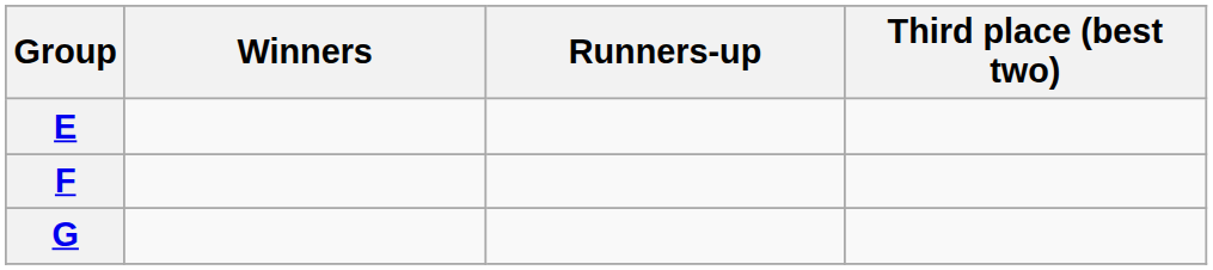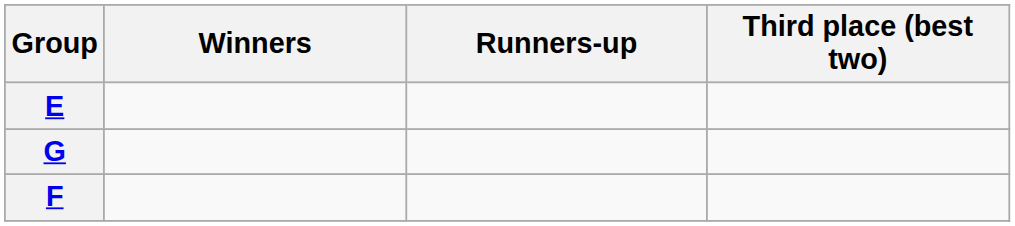rows swapped: F <-> G
